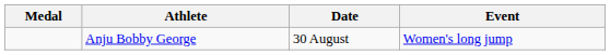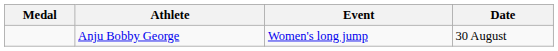columns swapped: Event <-> Date
